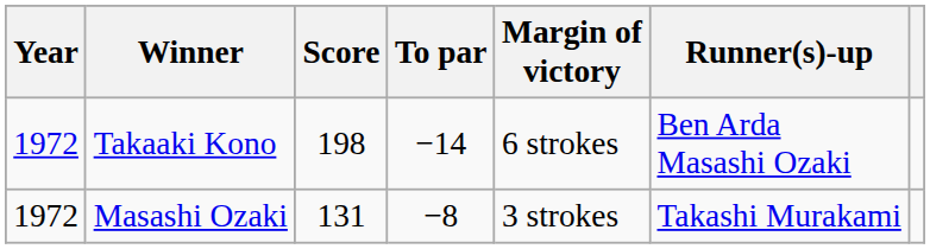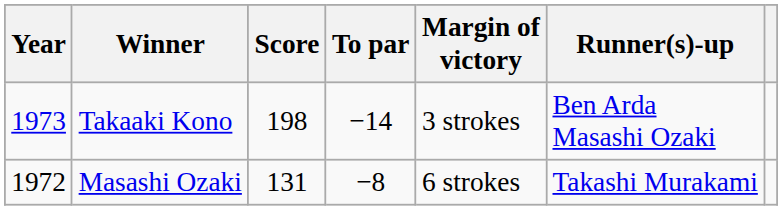Takaaki Kono | Year: 1972 -> 1973
Takaaki Kono | Margin of victory: 6 strokes -> 3 strokes
Masashi Ozaki | Margin of victory: 3 strokes -> 6 strokes
